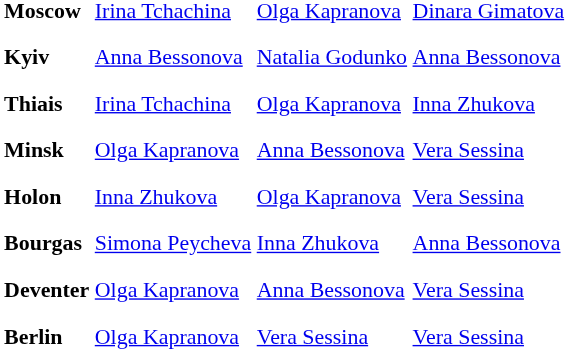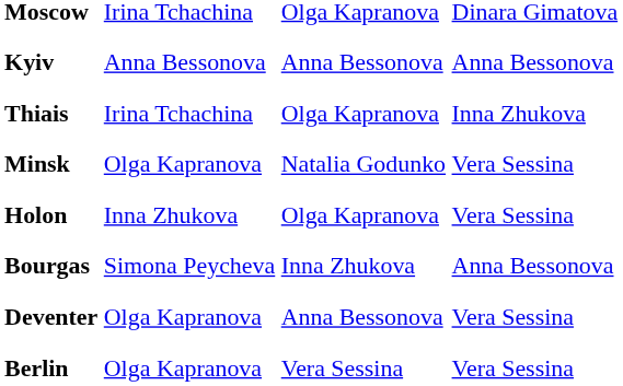Kyiv | column 3: Natalia Godunko -> Anna Bessonova
Minsk | column 3: Anna Bessonova -> Natalia Godunko
